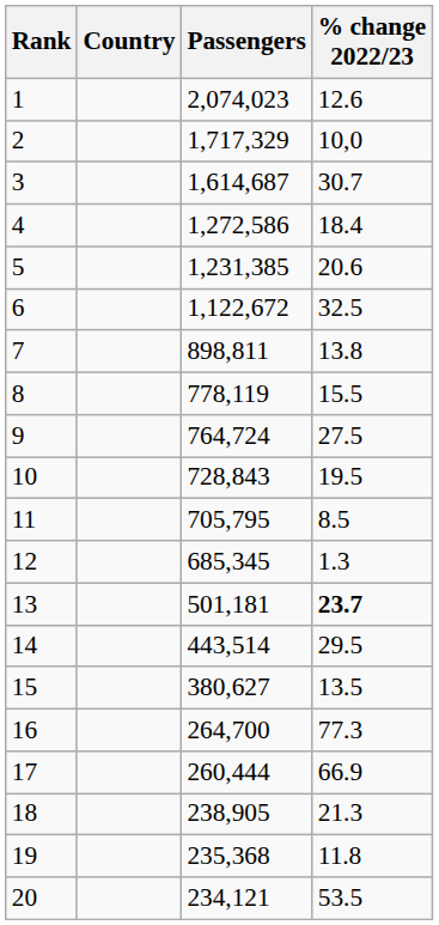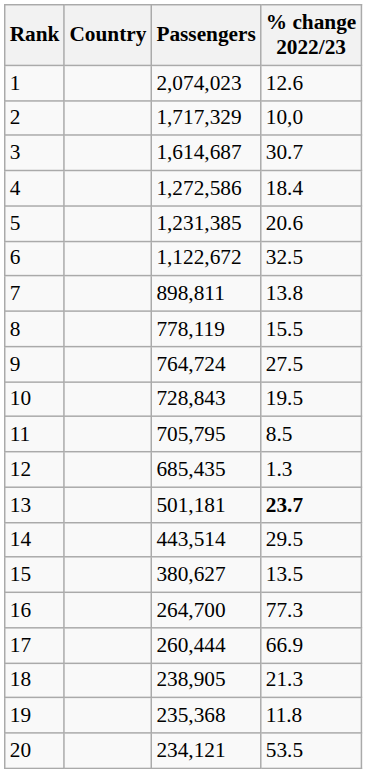12 | Passengers: 685,345 -> 685,435
